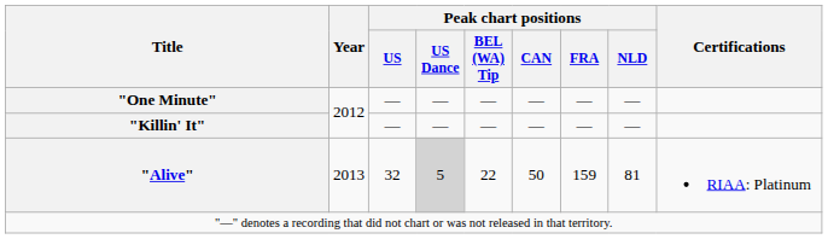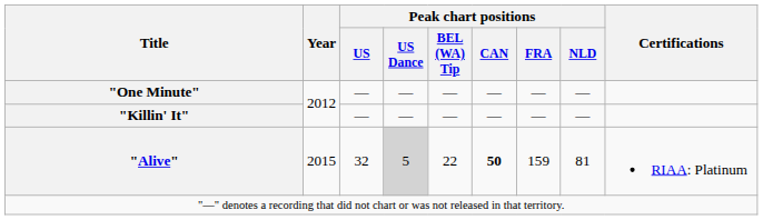"Alive" | Year: 2013 -> 2015
"Alive" | Peak chart positions / CAN: normal -> bold
